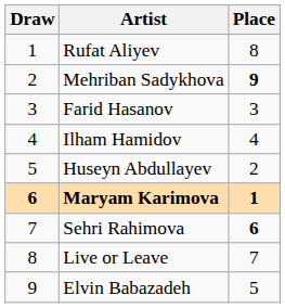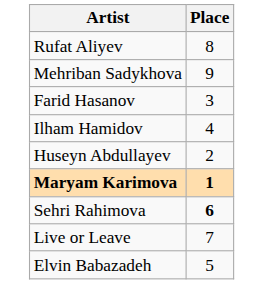- column: Draw | 1 | 2 | 3 | 4 | 5 | 6 | 7 | 8 | 9
Mehriban Sadykhova | Place: bold -> normal
